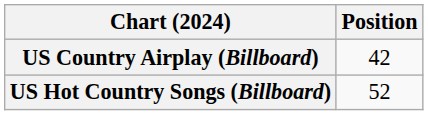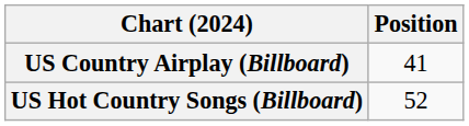US Country Airplay (Billboard) | Position: 42 -> 41
